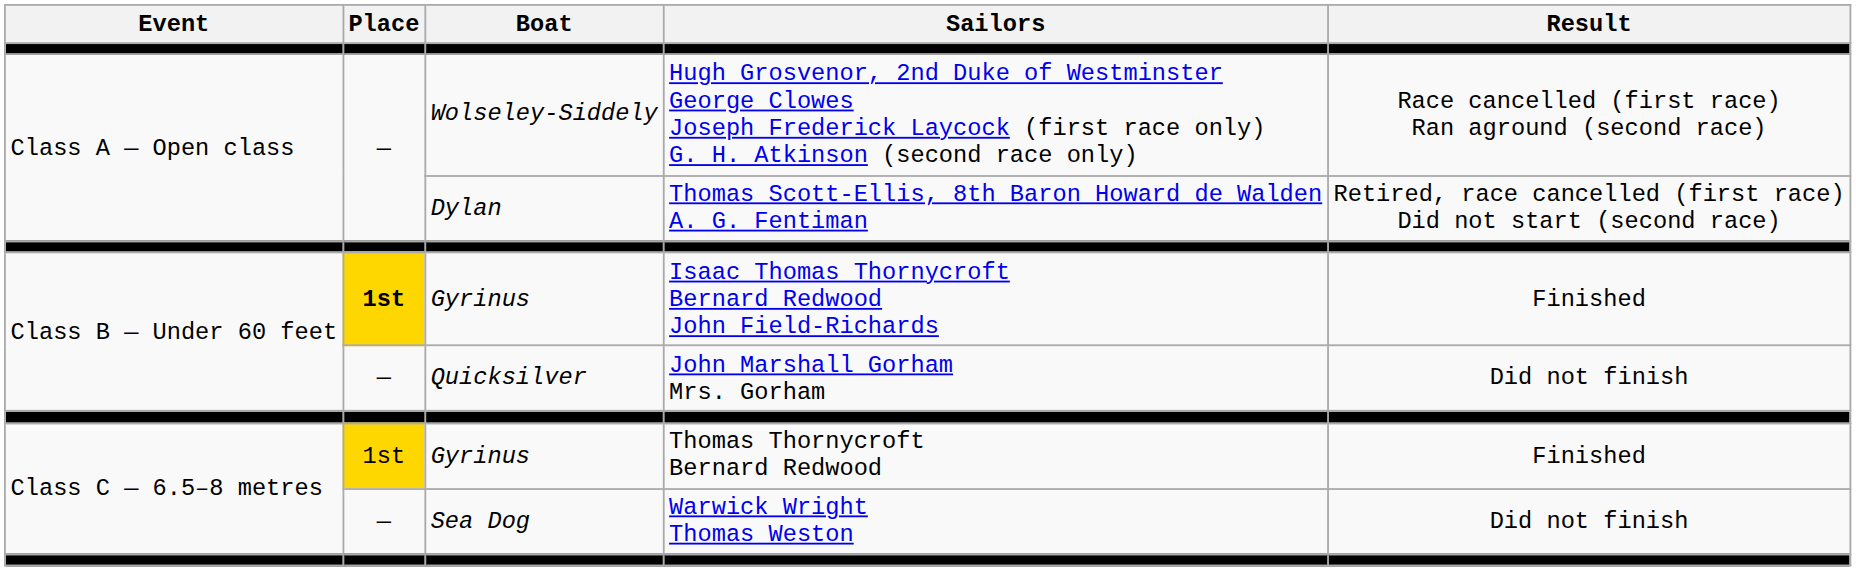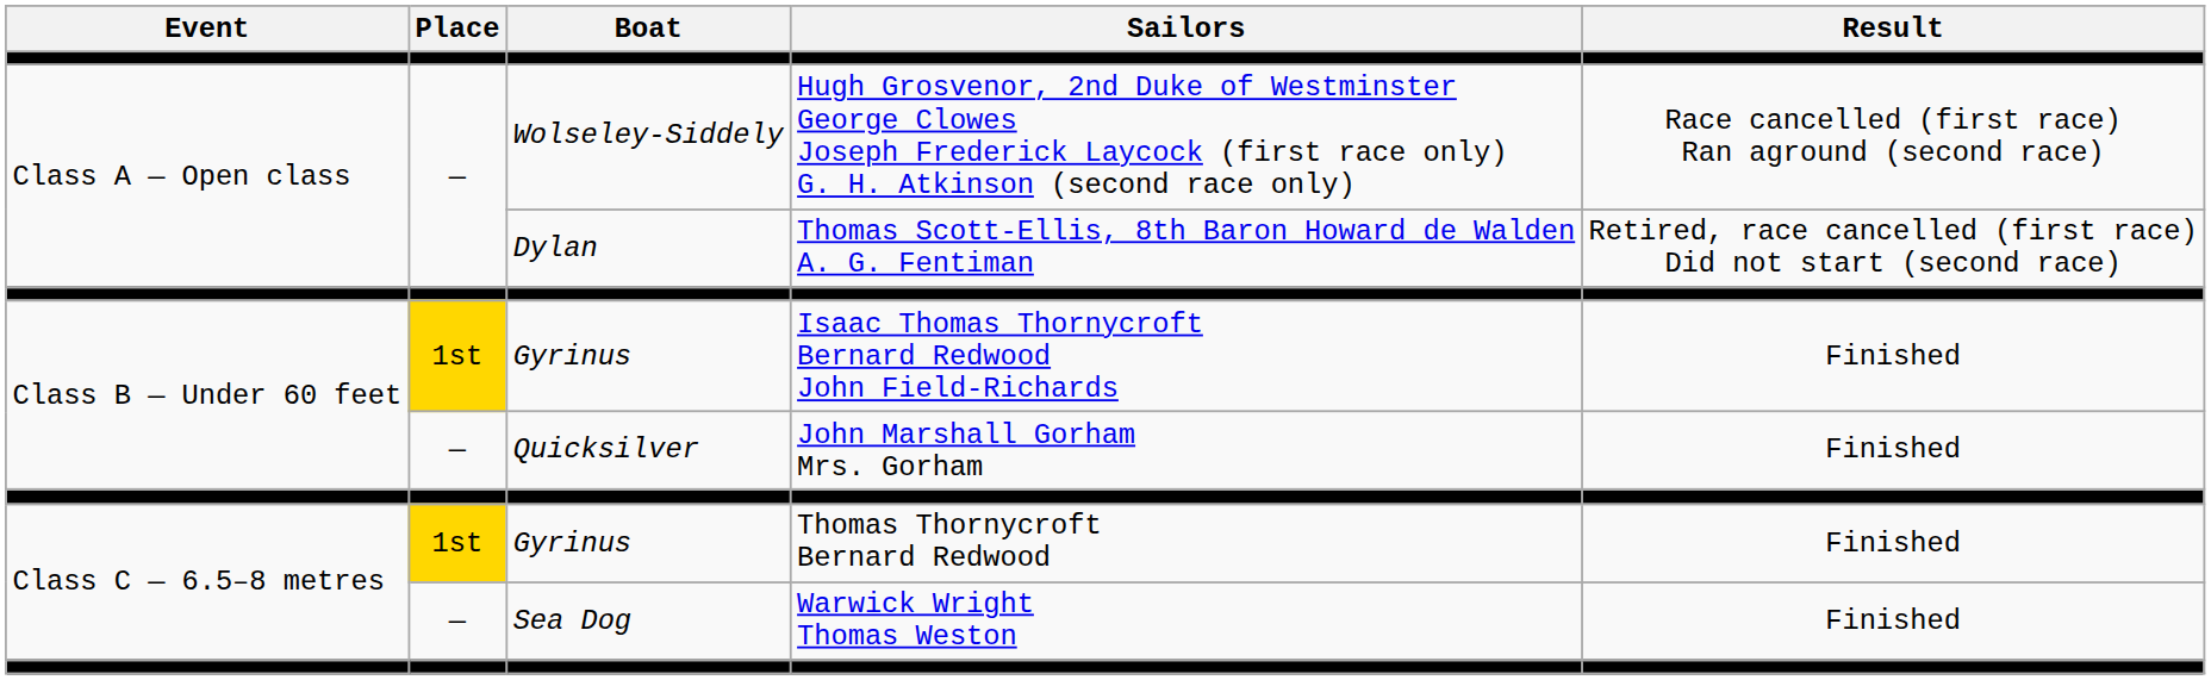Isaac Thomas Thornycroft Bernard Redwood John Field-Richards | Place: bold -> normal
John Marshall Gorham Mrs. Gorham | Result: Did not finish -> Finished
Warwick Wright Thomas Weston | Result: Did not finish -> Finished
